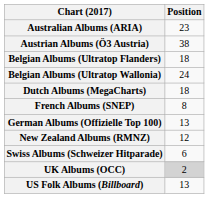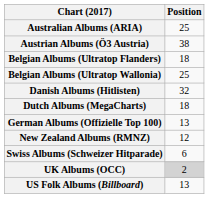Australian Albums (ARIA) | Position: 23 -> 25
Belgian Albums (Ultratop Wallonia) | Position: 24 -> 25
+ row: Danish Albums (Hitlisten) | 32
- row: French Albums (SNEP) | 8
